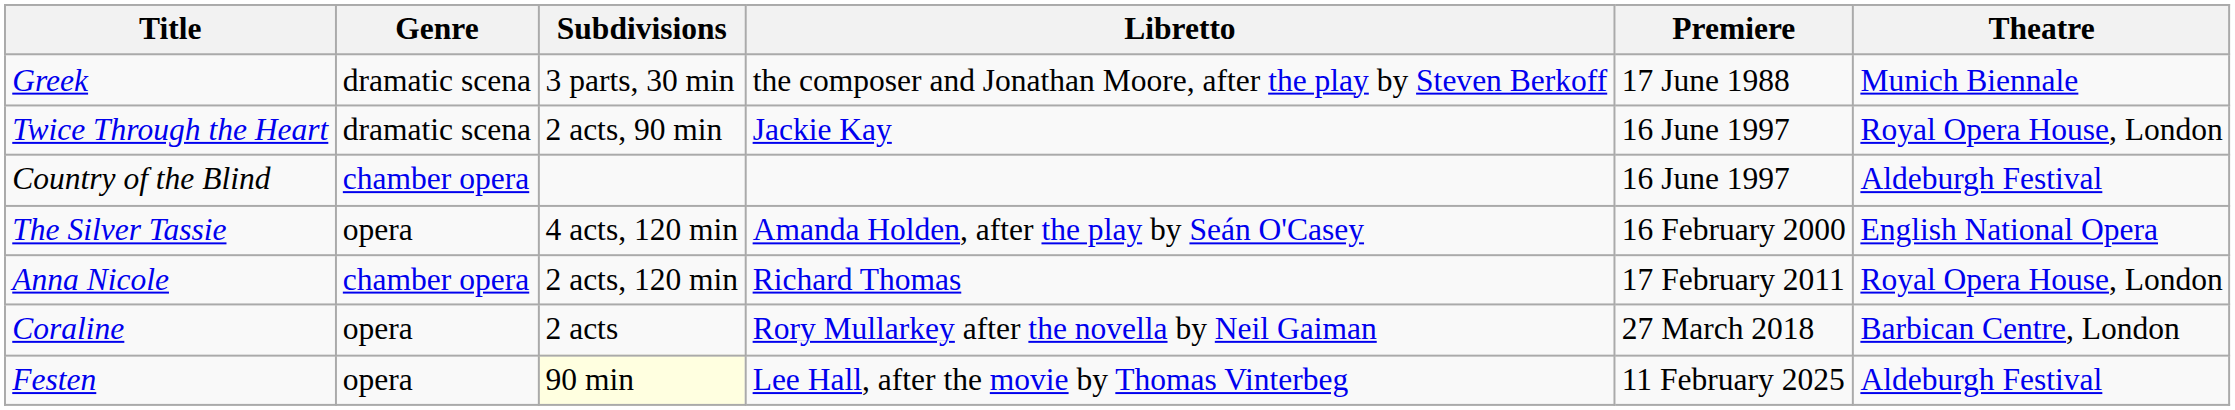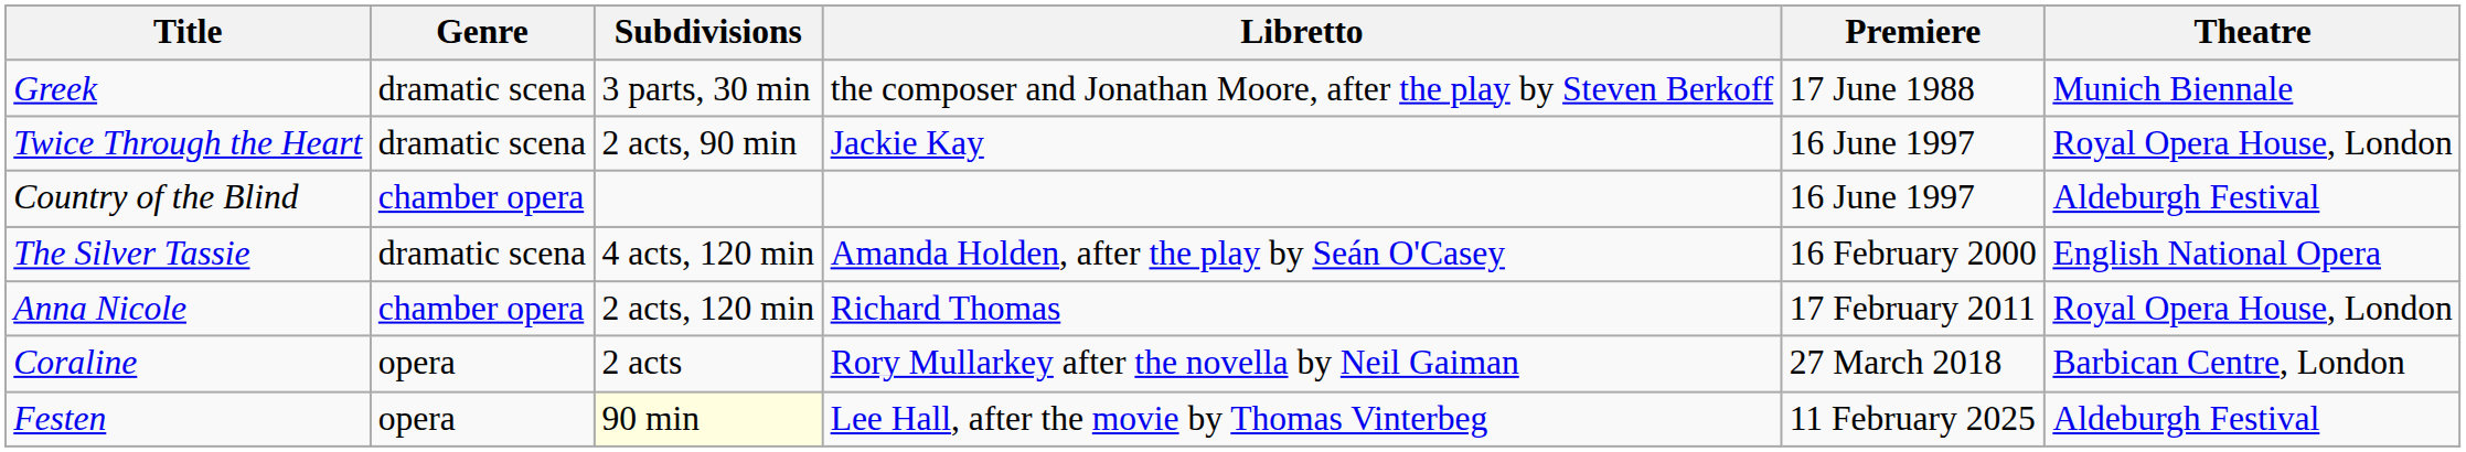The Silver Tassie | Genre: opera -> dramatic scena
